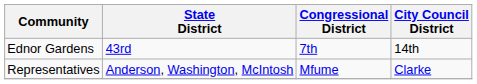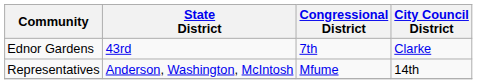Ednor Gardens | City Council District: 14th -> Clarke
Representatives | City Council District: Clarke -> 14th
